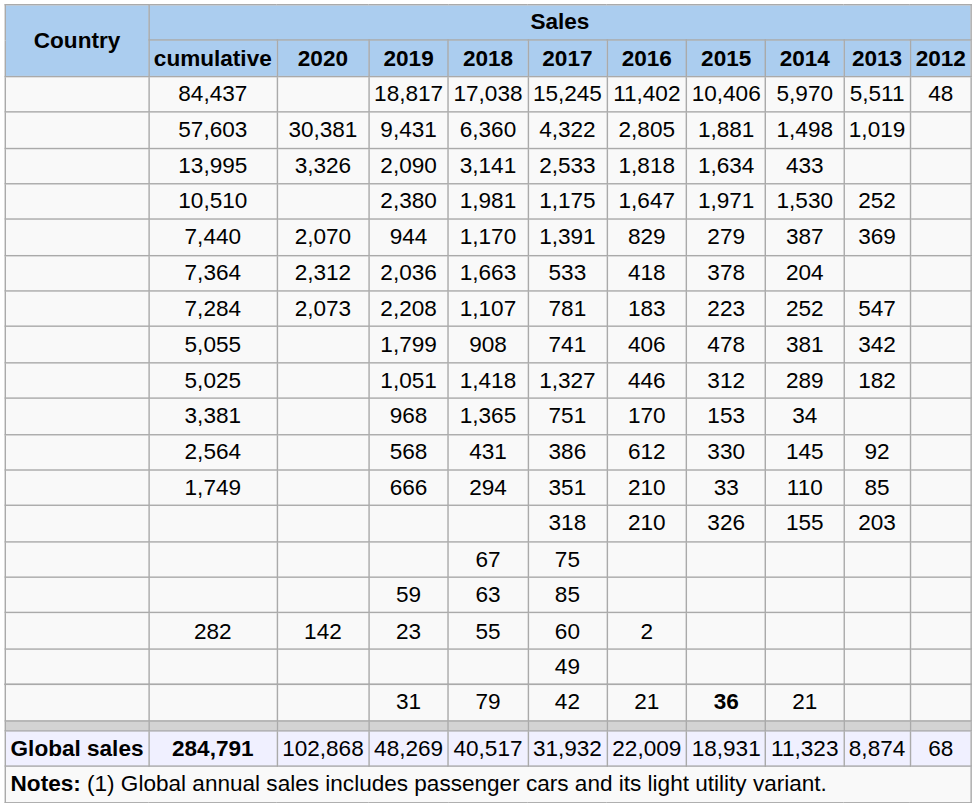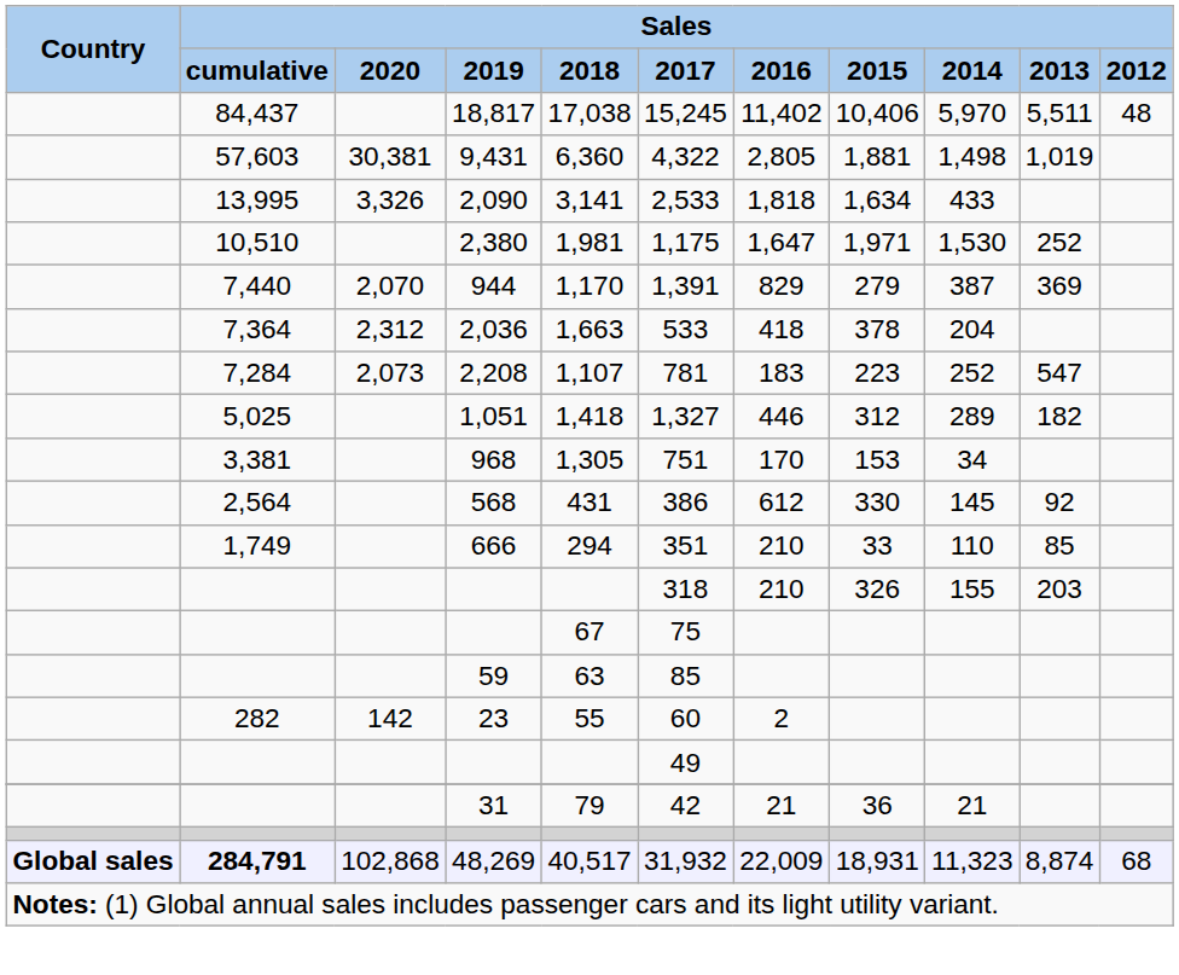- row: 5,055 | 1,799 | 908 | 741 | 406 | 478 | 381 | 342
968 | Sales / 2018: 1,365 -> 1,305
31 | Sales / 2015: bold -> normal
